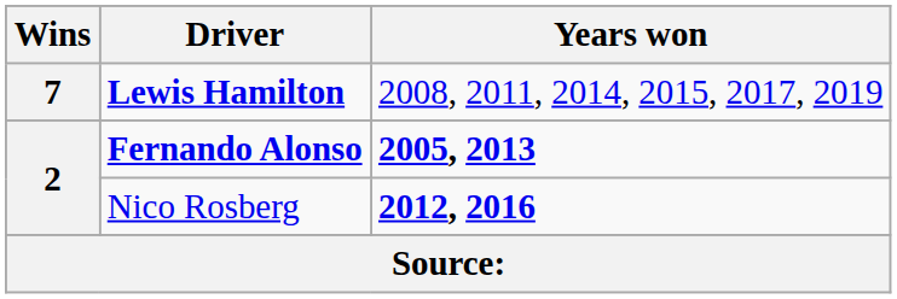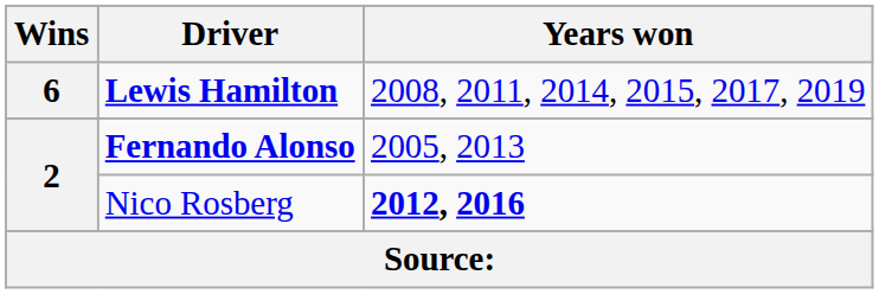Lewis Hamilton | Wins: 7 -> 6
Fernando Alonso | Years won: bold -> normal
